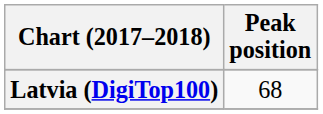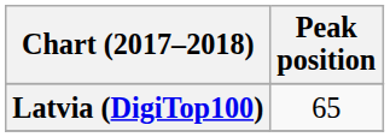Latvia (DigiTop100) | Peak position: 68 -> 65
